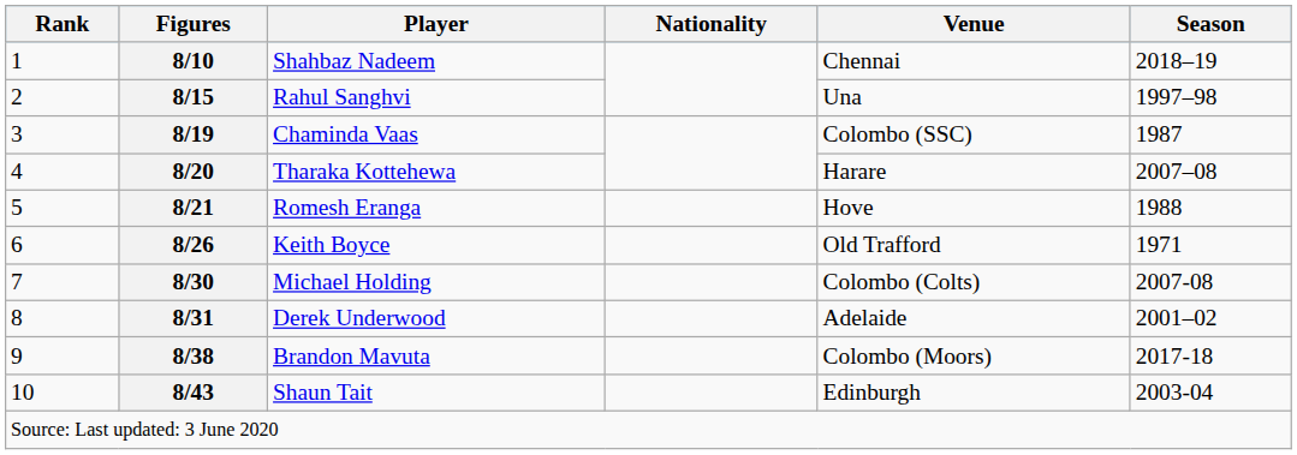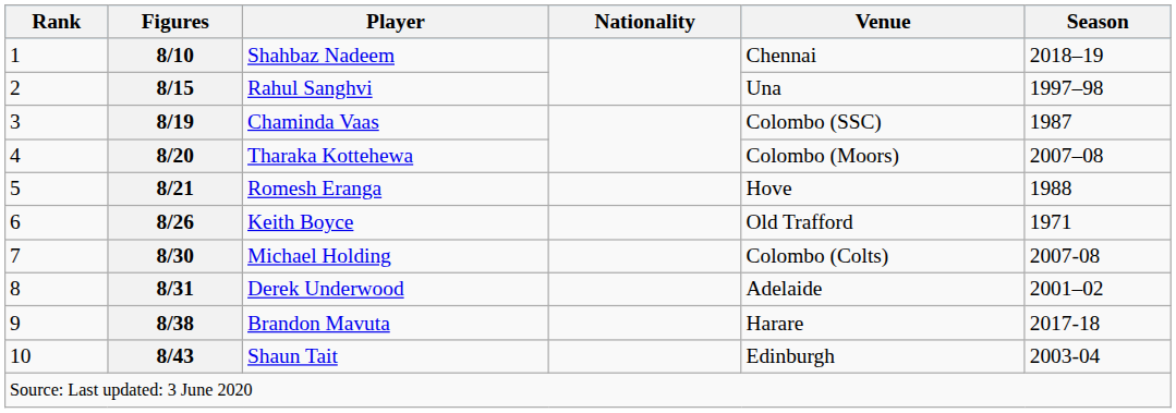8/20 | Venue: Harare -> Colombo (Moors)
8/38 | Venue: Colombo (Moors) -> Harare
